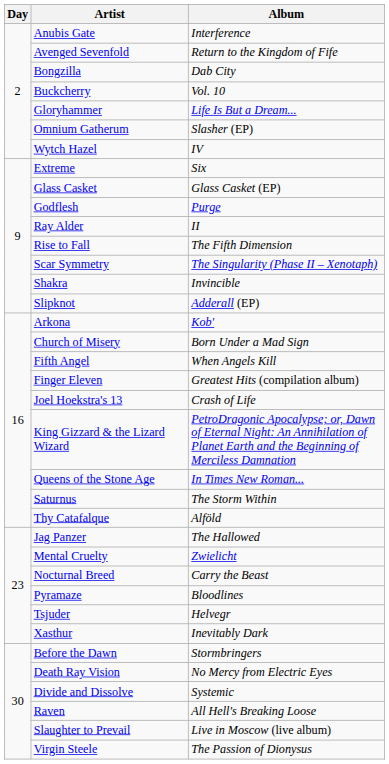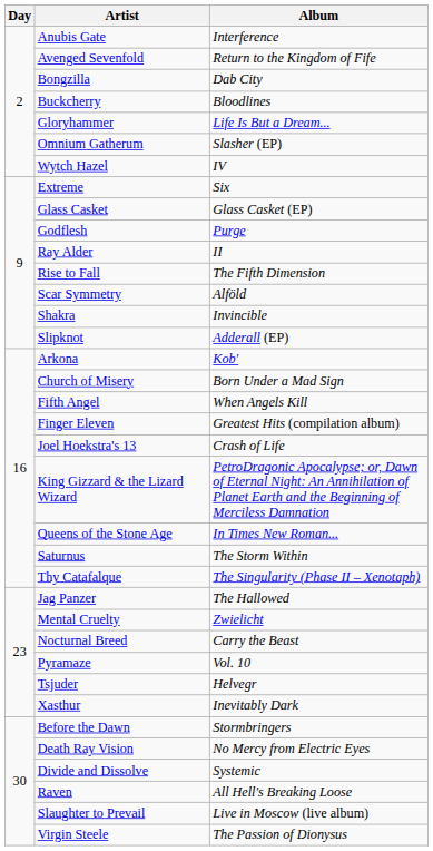Buckcherry | Album: Vol. 10 -> Bloodlines
Scar Symmetry | Album: The Singularity (Phase II – Xenotaph) -> Alföld
Thy Catafalque | Album: Alföld -> The Singularity (Phase II – Xenotaph)
Pyramaze | Album: Bloodlines -> Vol. 10
